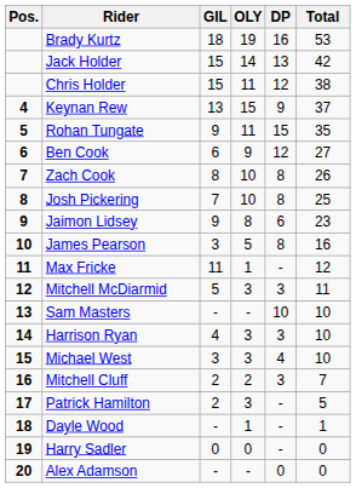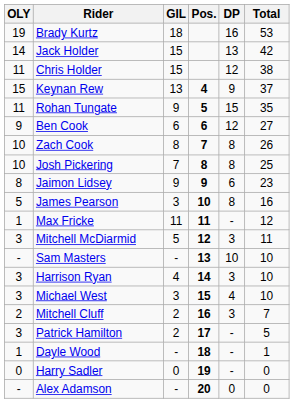columns swapped: Pos. <-> OLY
